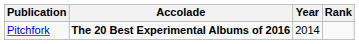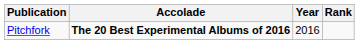Pitchfork | Year: 2014 -> 2016
